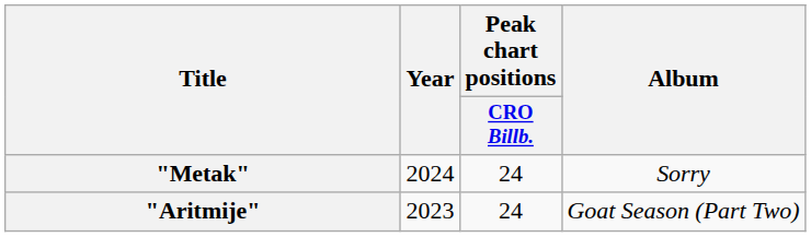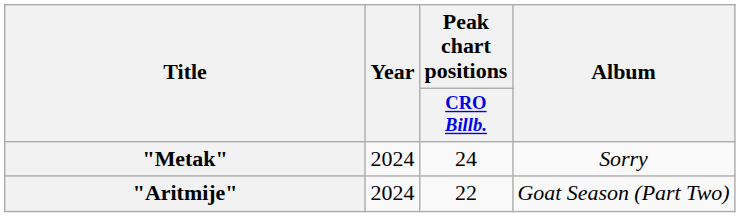"Aritmije" | Year: 2023 -> 2024
"Aritmije" | Peak chart positions / CRO Billb.: 24 -> 22
